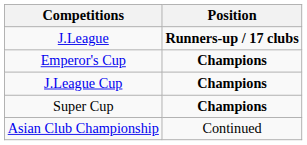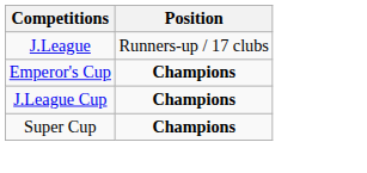J.League | Position: bold -> normal
- row: Asian Club Championship | Continued
